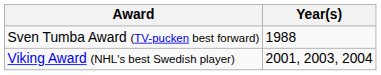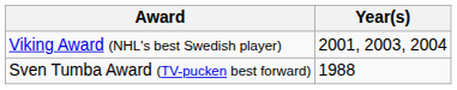rows swapped: Sven Tumba Award (TV-pucken best forward) <-> Viking Award (NHL's best Swedish player)
